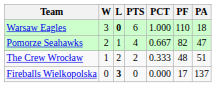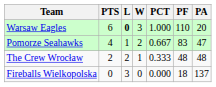columns swapped: W <-> PTS
Warsaw Eagles | PA: 18 -> 20
Pomorze Seahawks | PF: 82 -> 83
The Crew Wrocław | PA: 51 -> 48
Fireballs Wielkopolska | L: bold -> normal
Fireballs Wielkopolska | PF: 17 -> 18
